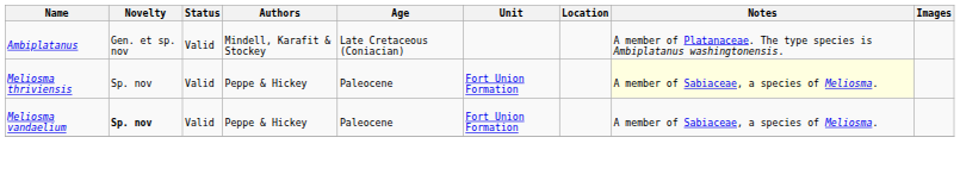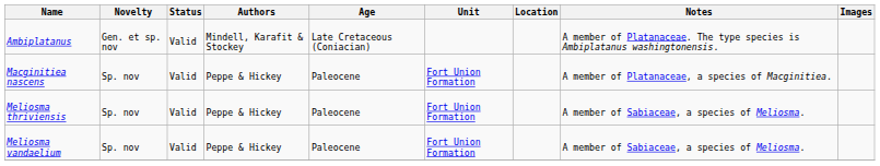+ row: Macginitiea nascens | Sp. nov | Valid | Peppe & Hickey | Paleocene | Fort Union Formation | A member of Platanaceae, a species of Macginitiea.
Meliosma thriviensis | Notes: lightyellow background -> no background
Meliosma vandaelium | Novelty: bold -> normal
